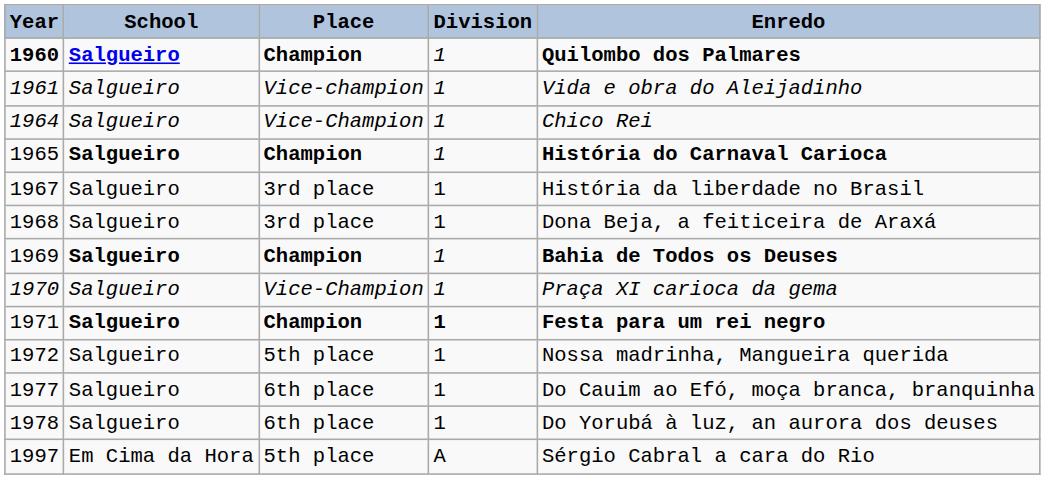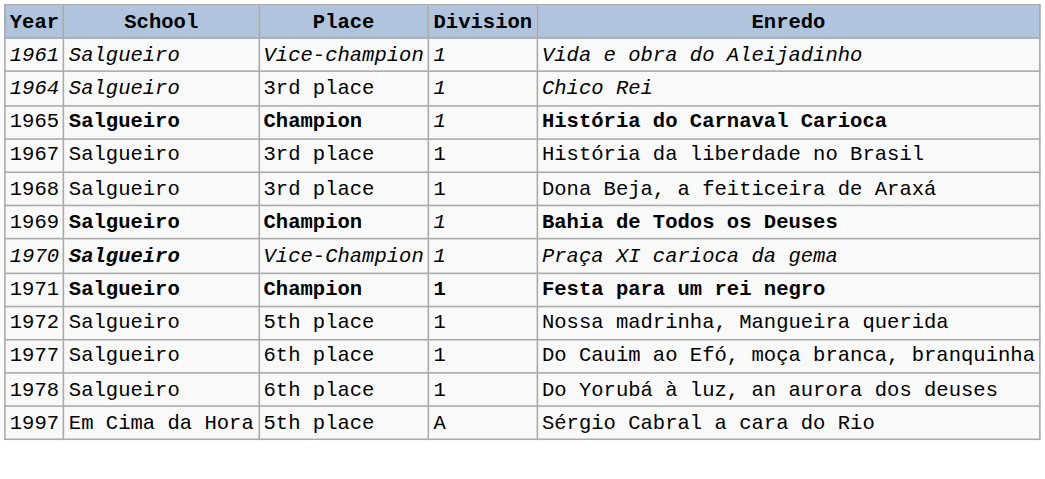- row: 1960 | Salgueiro | Champion | 1 | Quilombo dos Palmares
1964 | Place: Vice-Champion -> 3rd place
1970 | School: normal -> bold
